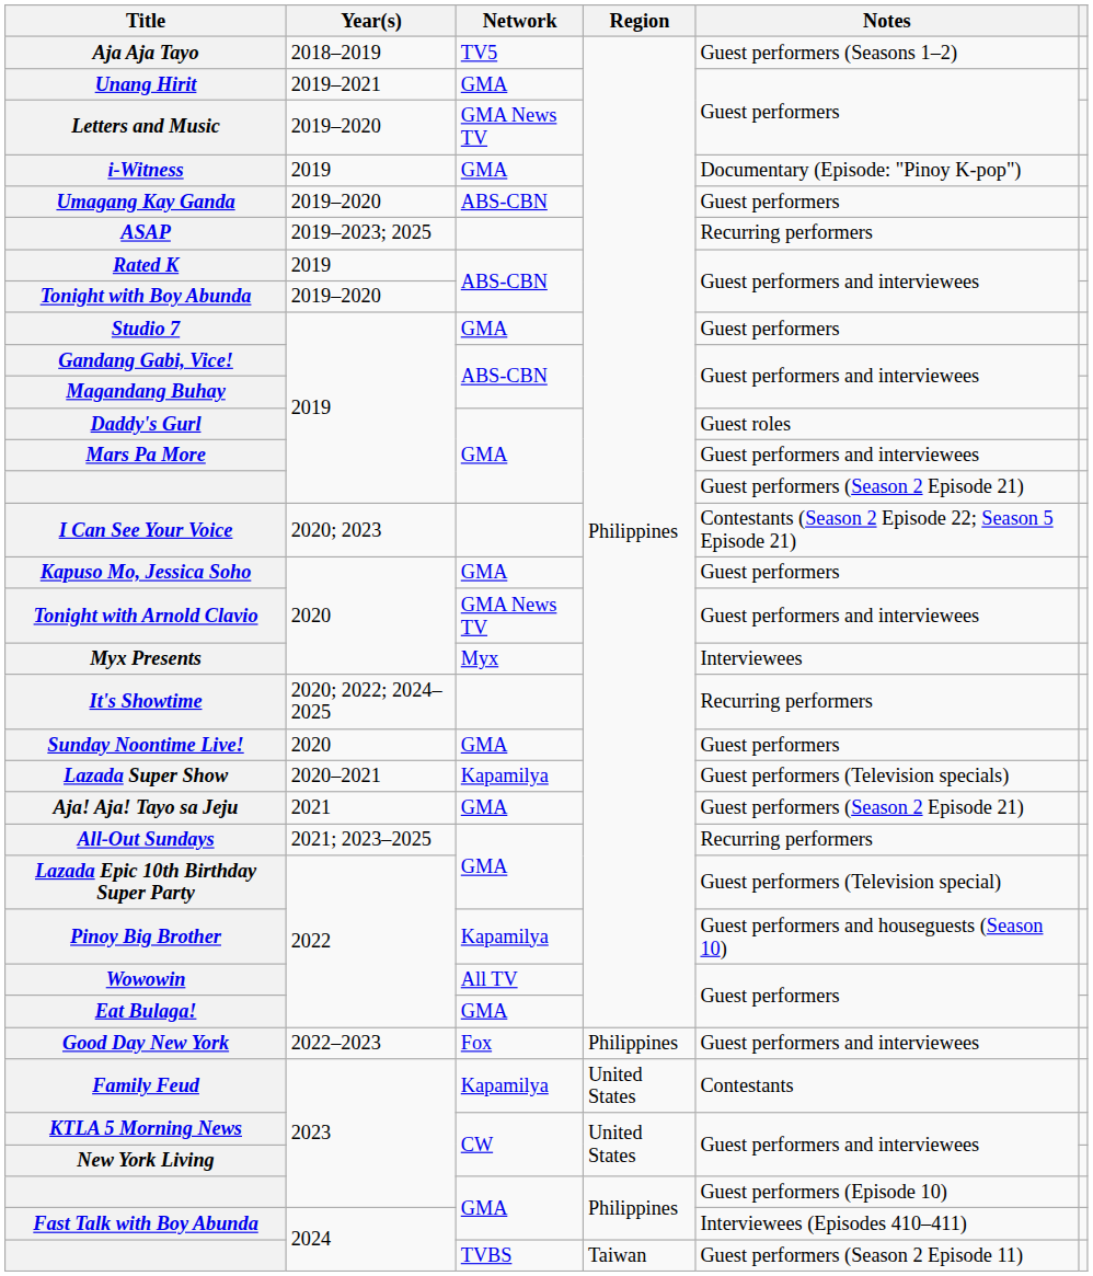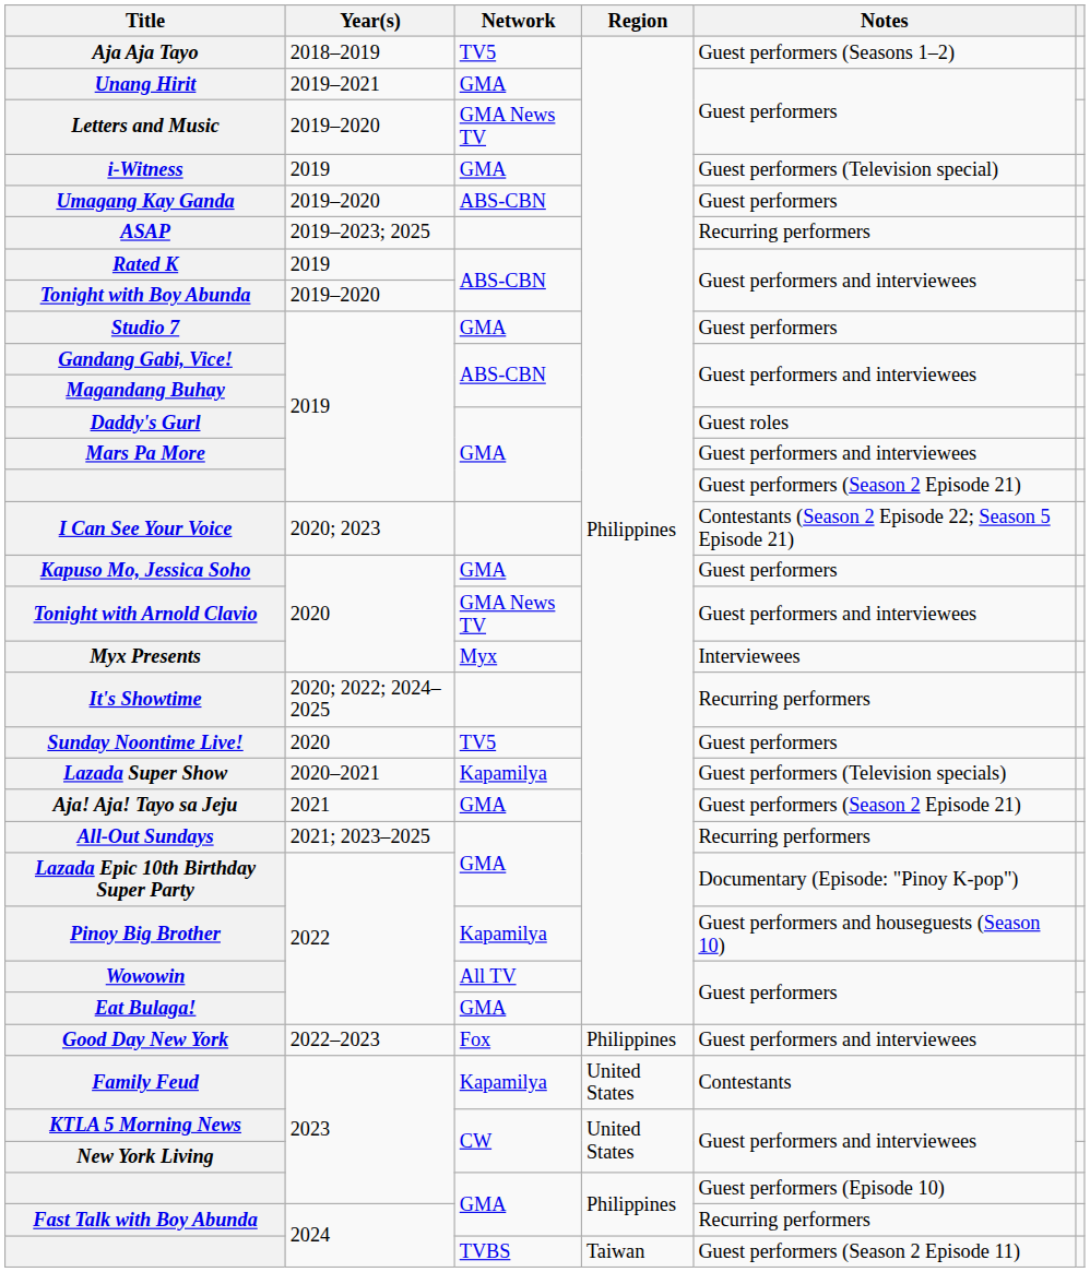i-Witness | Notes: Documentary (Episode: "Pinoy K-pop") -> Guest performers (Television special)
Sunday Noontime Live! | Network: GMA -> TV5
Lazada Epic 10th Birthday Super Party | Notes: Guest performers (Television special) -> Documentary (Episode: "Pinoy K-pop")
Fast Talk with Boy Abunda | Notes: Interviewees (Episodes 410–411) -> Recurring performers
